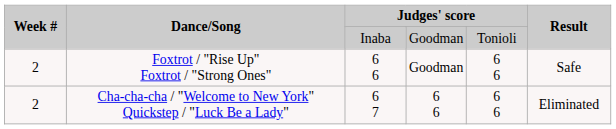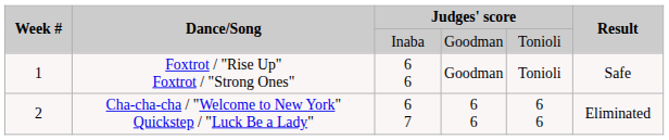Foxtrot / "Rise Up" Foxtrot / "Strong Ones" | Week #: 2 -> 1
Foxtrot / "Rise Up" Foxtrot / "Strong Ones" | column 5: 6 6 -> Tonioli
